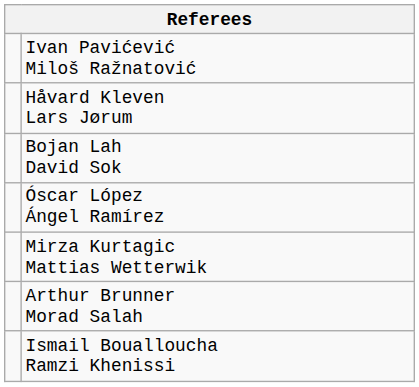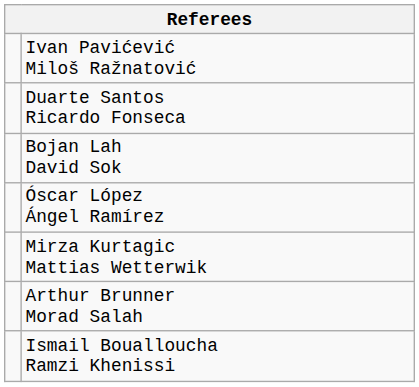- row: Håvard Kleven Lars Jørum
+ row: Duarte Santos Ricardo Fonseca
